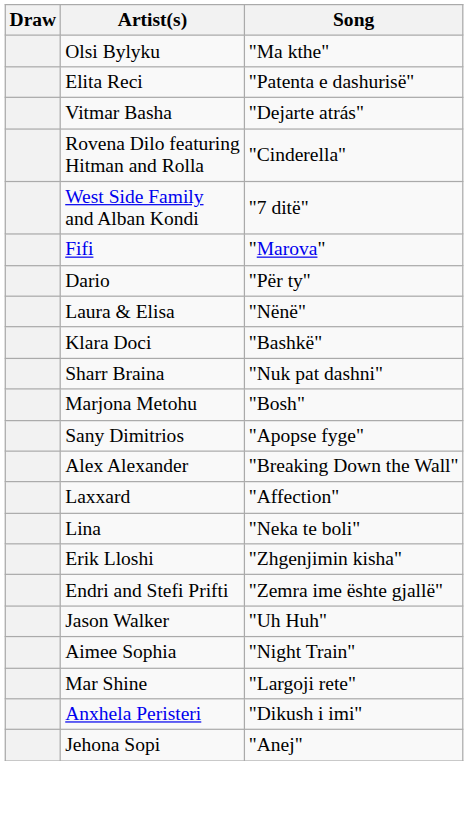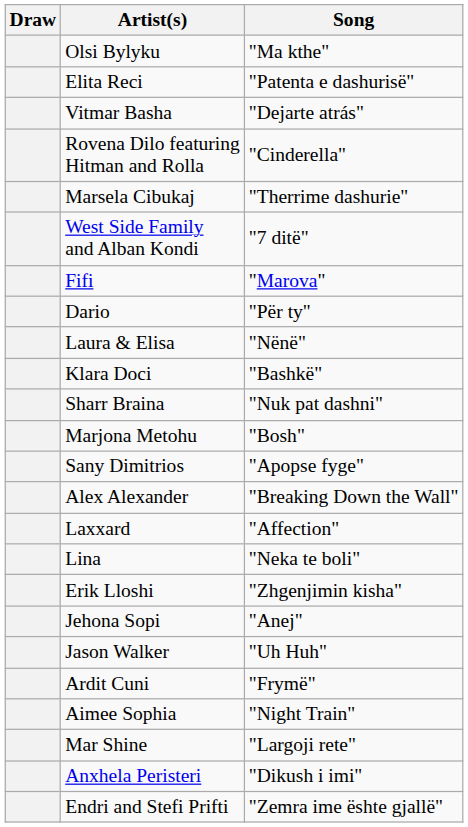+ row: Marsela Cibukaj | "Therrime dashurie"
rows swapped: Jehona Sopi <-> Endri and Stefi Prifti
+ row: Ardit Cuni | "Frymë"
